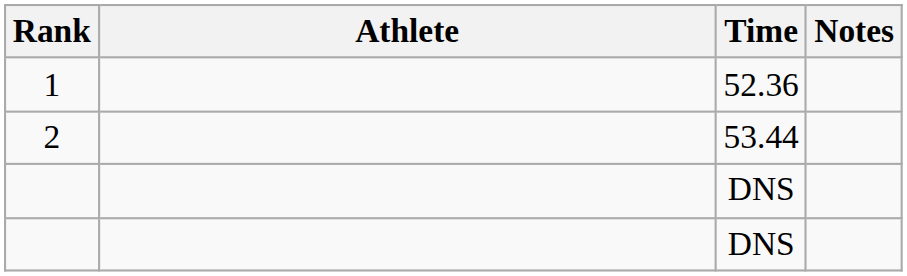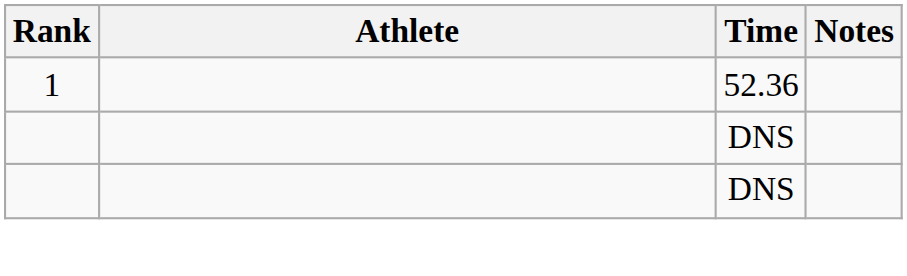- row: 2 | 53.44
